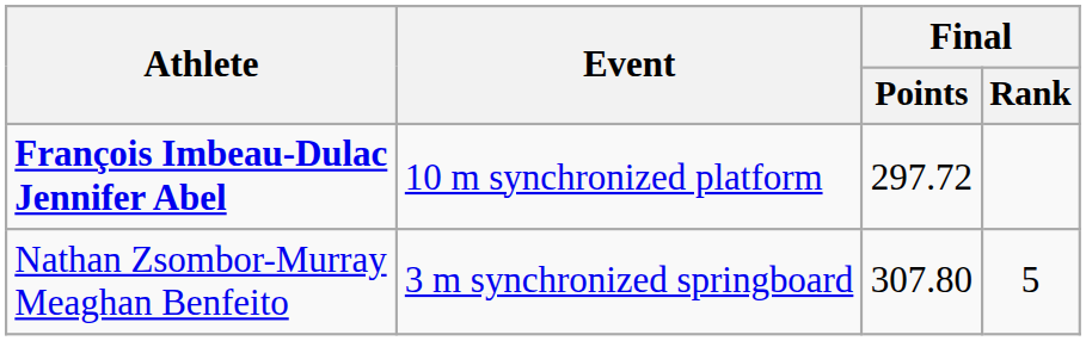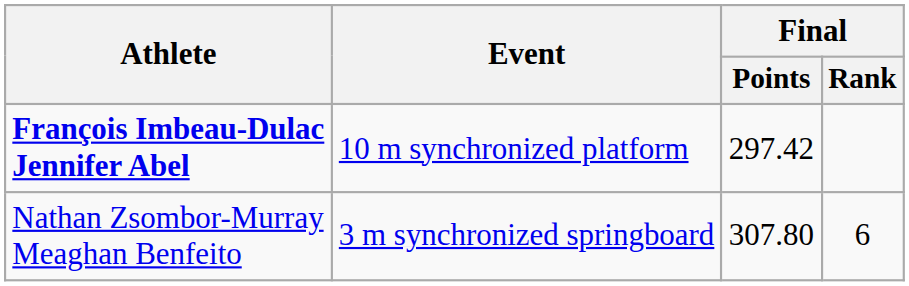François Imbeau-Dulac Jennifer Abel | Final / Points: 297.72 -> 297.42
Nathan Zsombor-Murray Meaghan Benfeito | Final / Rank: 5 -> 6
